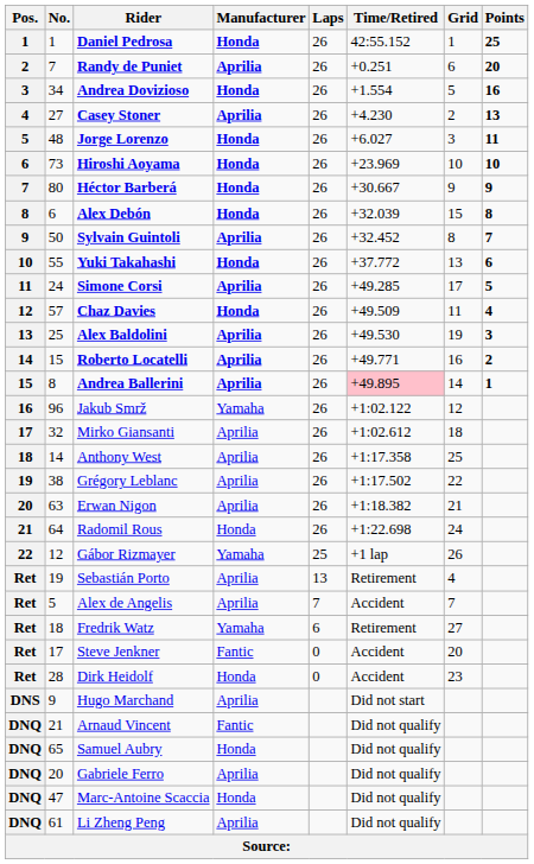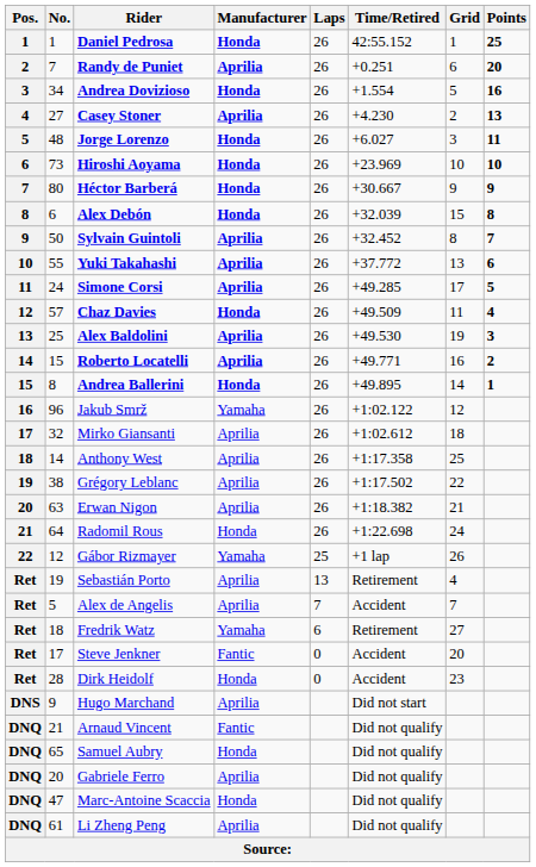Yuki Takahashi | Manufacturer: Honda -> Aprilia
Andrea Ballerini | Manufacturer: Aprilia -> Honda
Andrea Ballerini | Time/Retired: pink background -> no background
